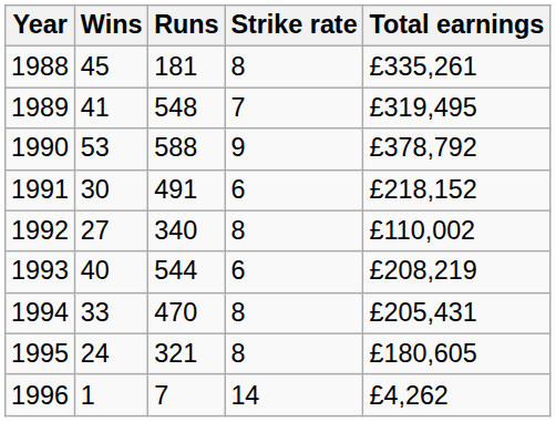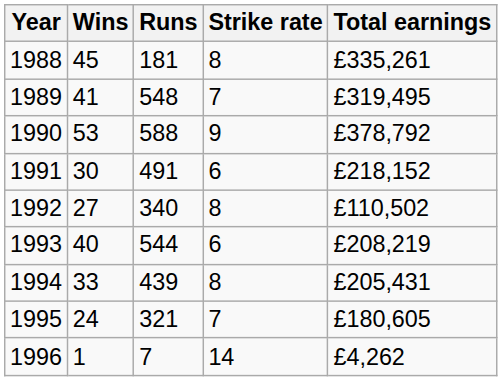1992 | Total earnings: £110,002 -> £110,502
1994 | Runs: 470 -> 439
1995 | Strike rate: 8 -> 7
